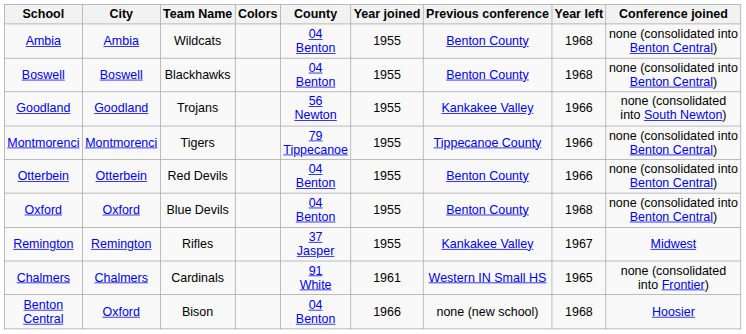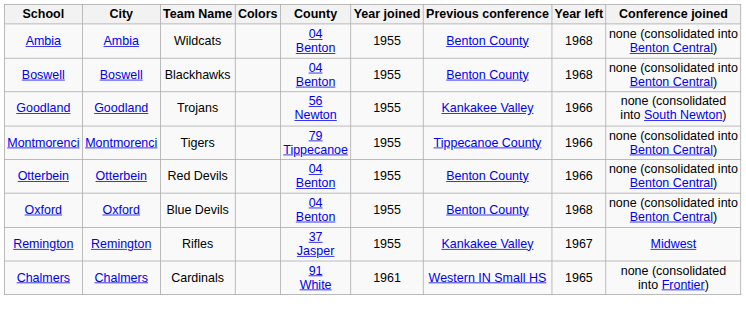- row: Benton Central | Oxford | Bison | 04 Benton | 1966 | none (new school) | 1968 | Hoosier
